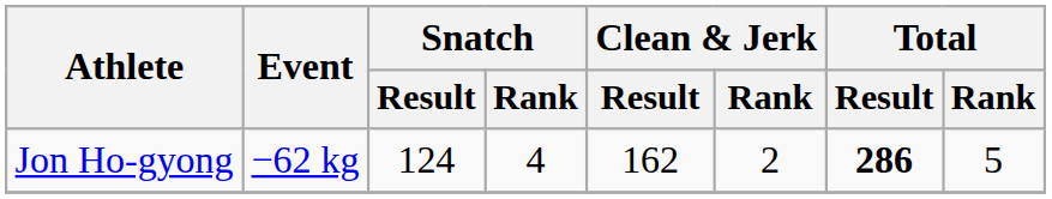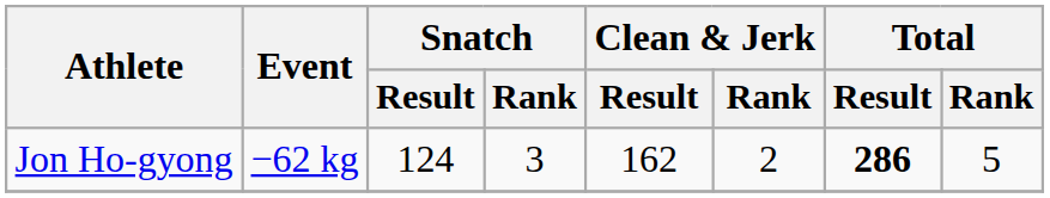Jon Ho-gyong | Snatch / Rank: 4 -> 3
